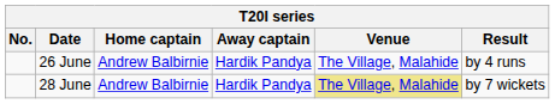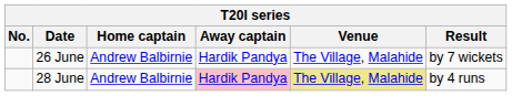26 June | Result: by 4 runs -> by 7 wickets
28 June | Away captain: no background -> pink background
28 June | Result: by 7 wickets -> by 4 runs
